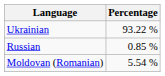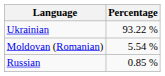rows swapped: Moldovan (Romanian) <-> Russian
